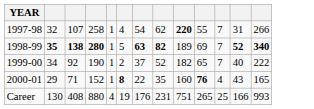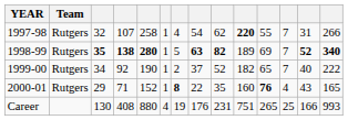+ column: Team | Rutgers | Rutgers | Rutgers | Rutgers
